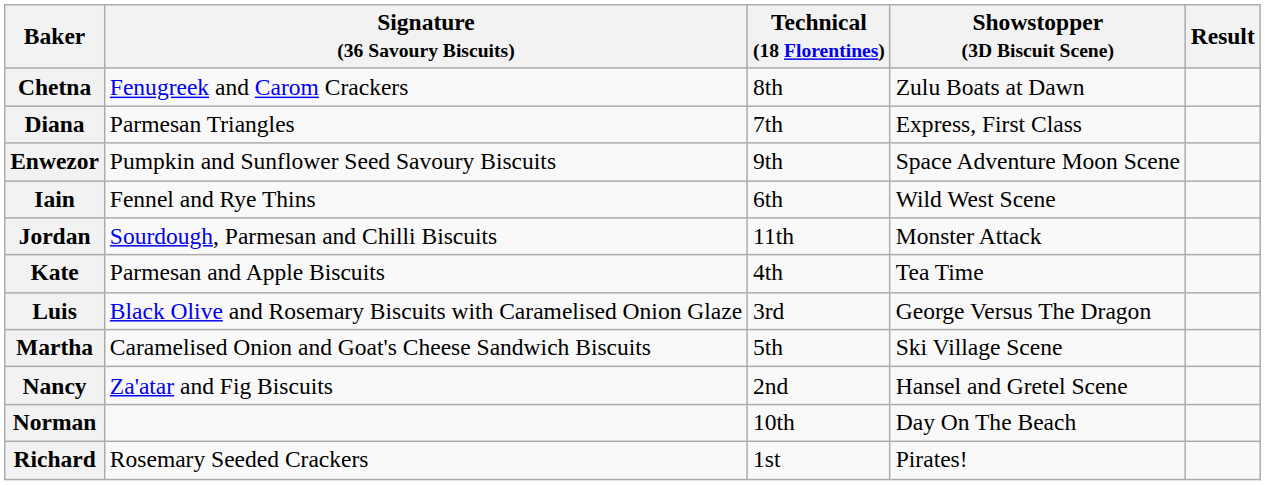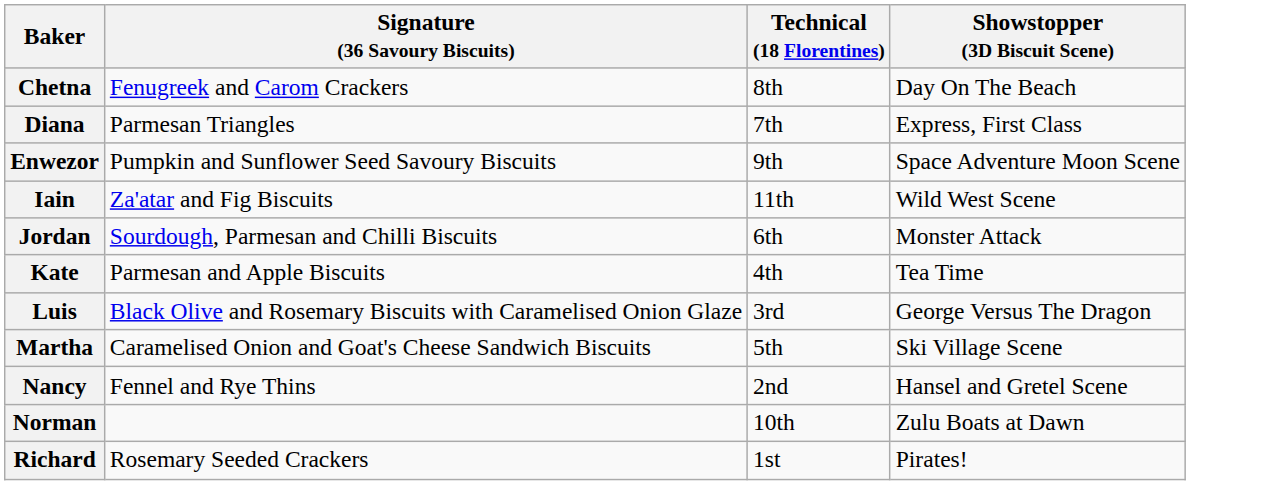- column: Result
Chetna | Showstopper (3D Biscuit Scene): Zulu Boats at Dawn -> Day On The Beach
Iain | Signature (36 Savoury Biscuits): Fennel and Rye Thins -> Za'atar and Fig Biscuits
Iain | Technical (18 Florentines): 6th -> 11th
Jordan | Technical (18 Florentines): 11th -> 6th
Nancy | Signature (36 Savoury Biscuits): Za'atar and Fig Biscuits -> Fennel and Rye Thins
Norman | Showstopper (3D Biscuit Scene): Day On The Beach -> Zulu Boats at Dawn
